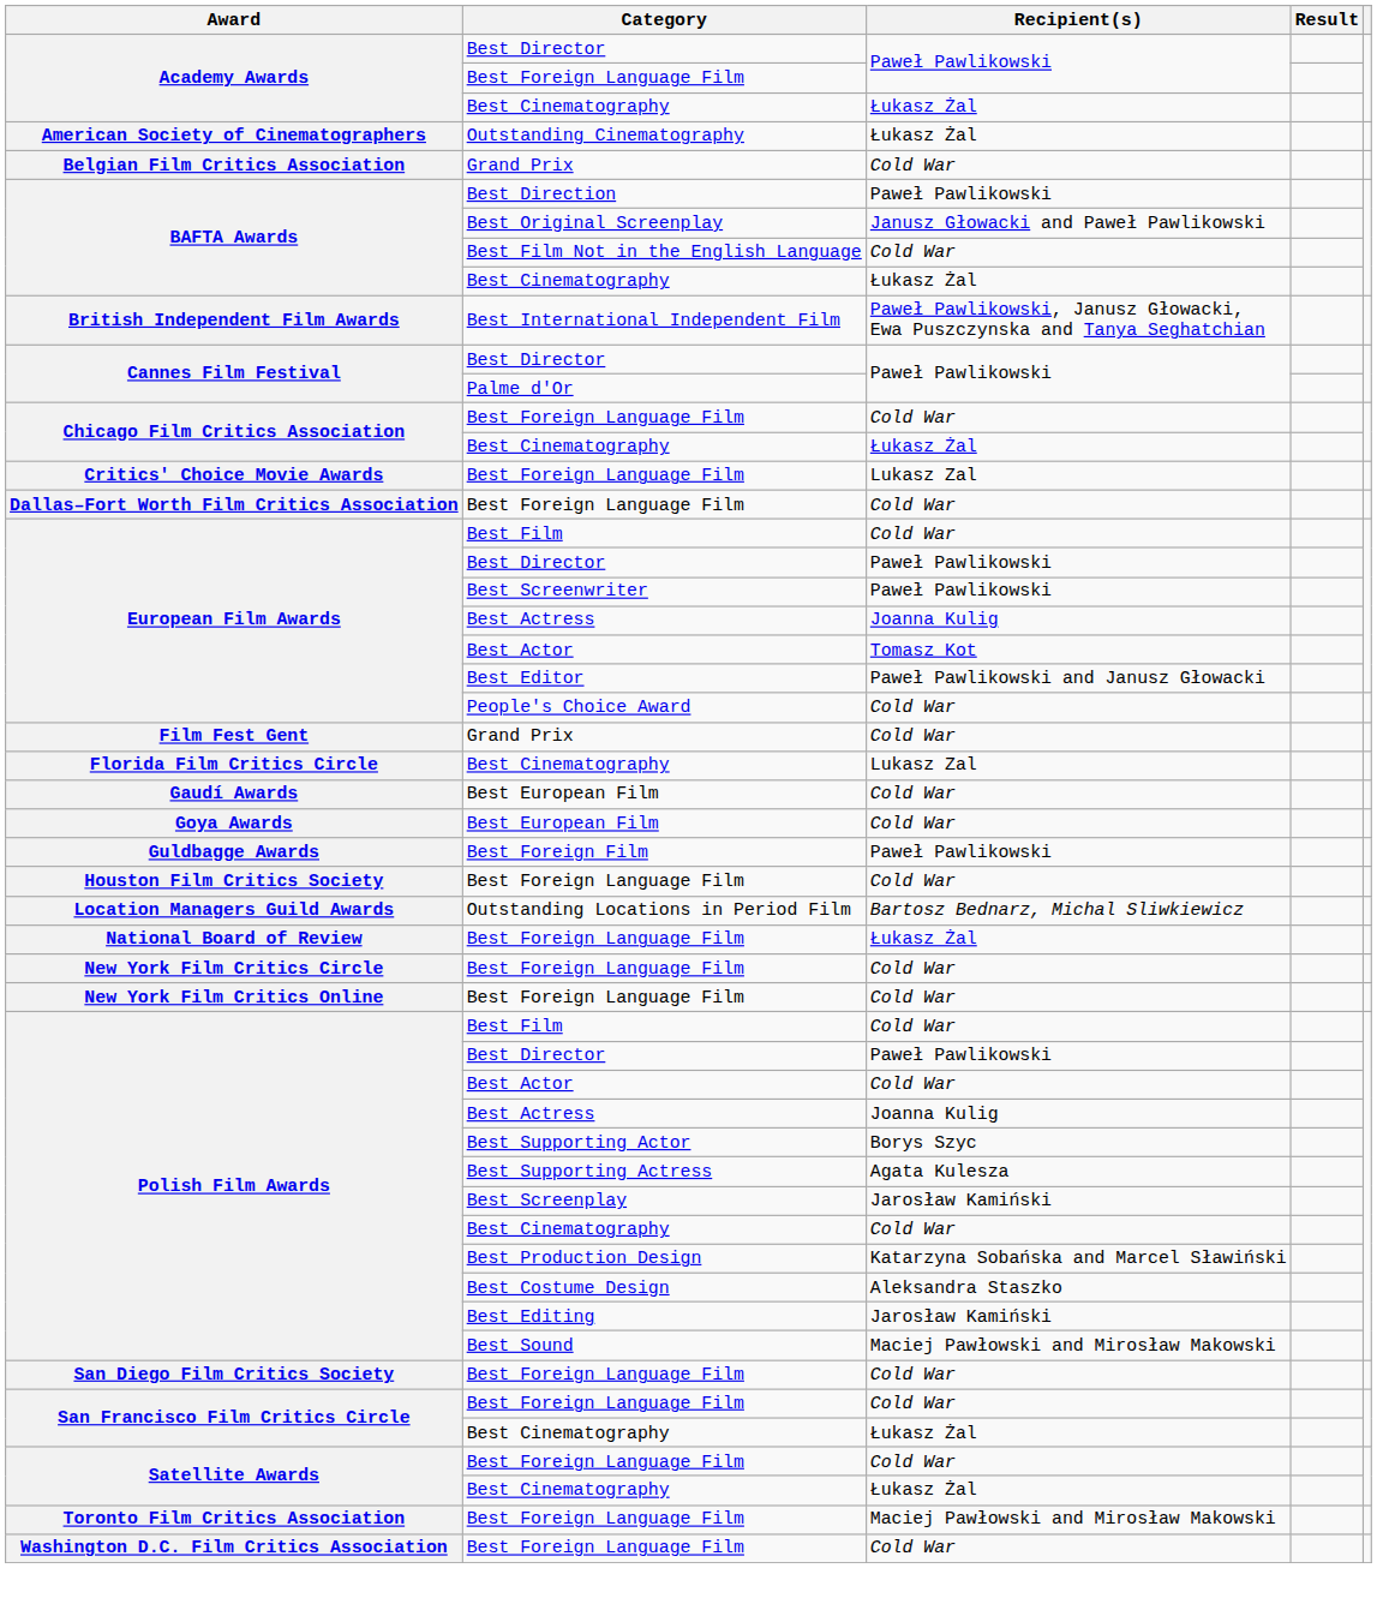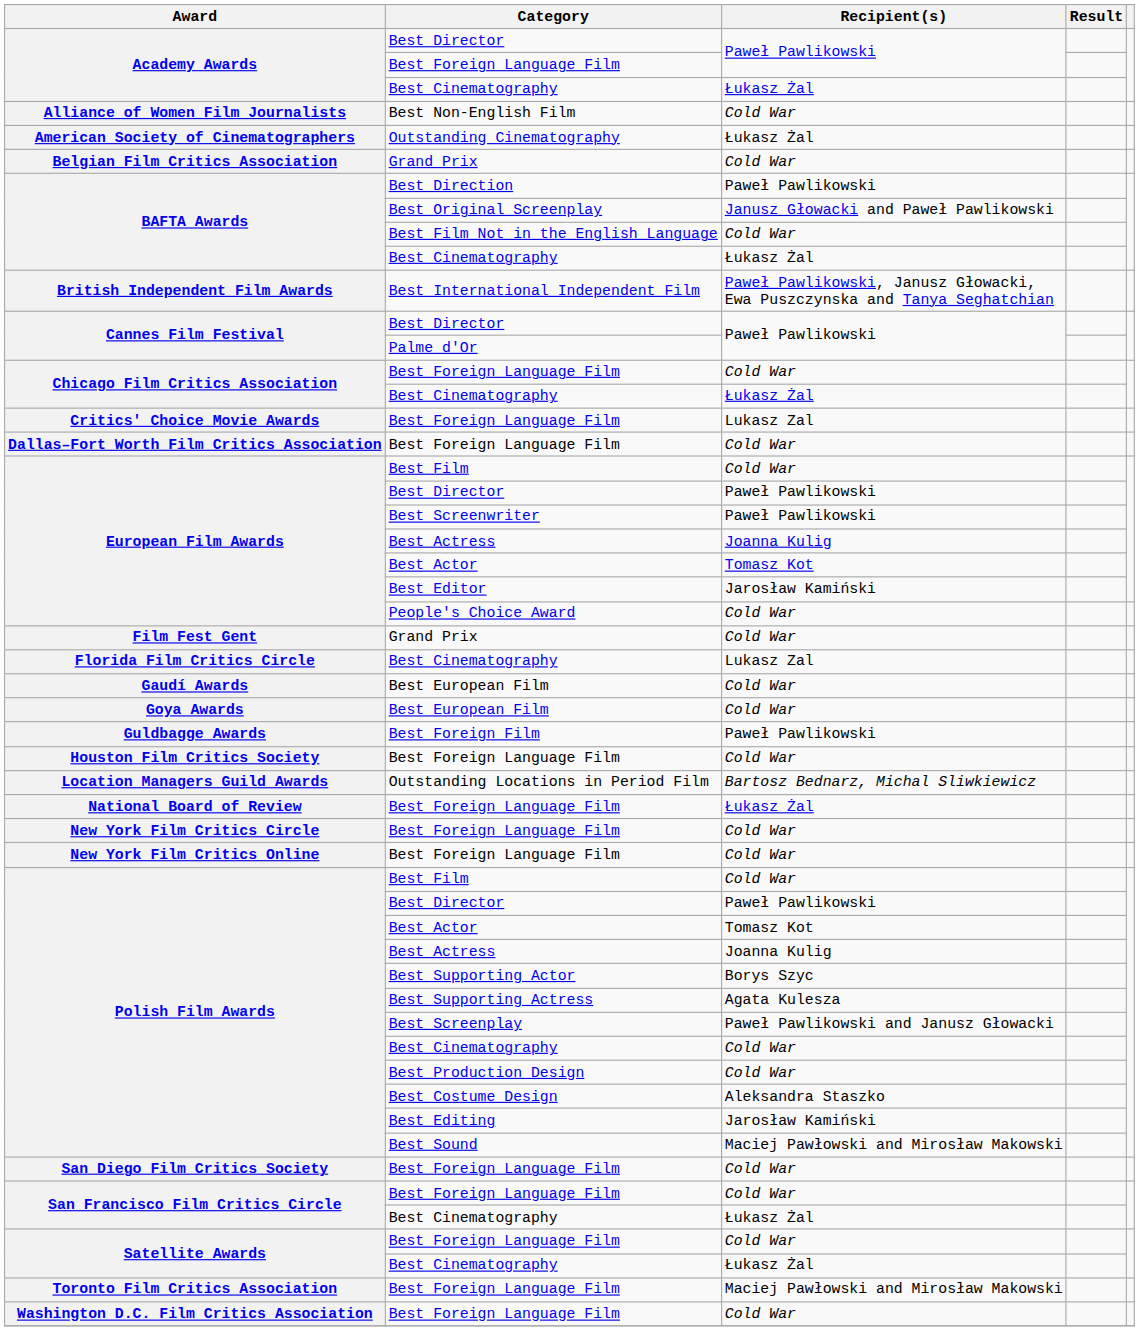+ row: Alliance of Women Film Journalists | Best Non-English Film | Cold War
European Film Awards / Best Editor | Recipient(s): Paweł Pawlikowski and Janusz Głowacki -> Jarosław Kamiński
Polish Film Awards / Best Actor | Recipient(s): Cold War -> Tomasz Kot
Polish Film Awards / Best Screenplay | Recipient(s): Jarosław Kamiński -> Paweł Pawlikowski and Janusz Głowacki
Polish Film Awards / Best Production Design | Recipient(s): Katarzyna Sobańska and Marcel Sławiński -> Cold War
